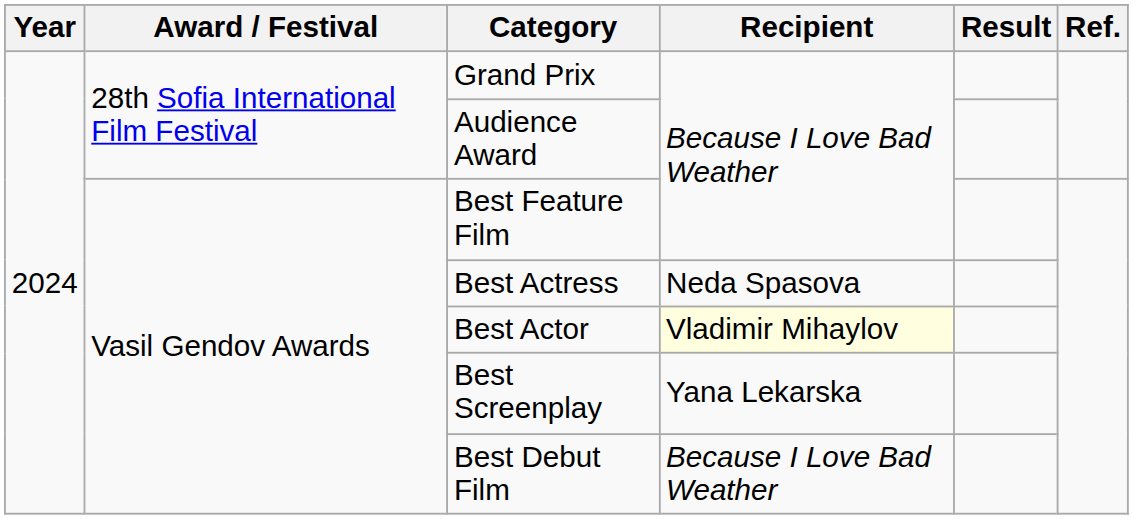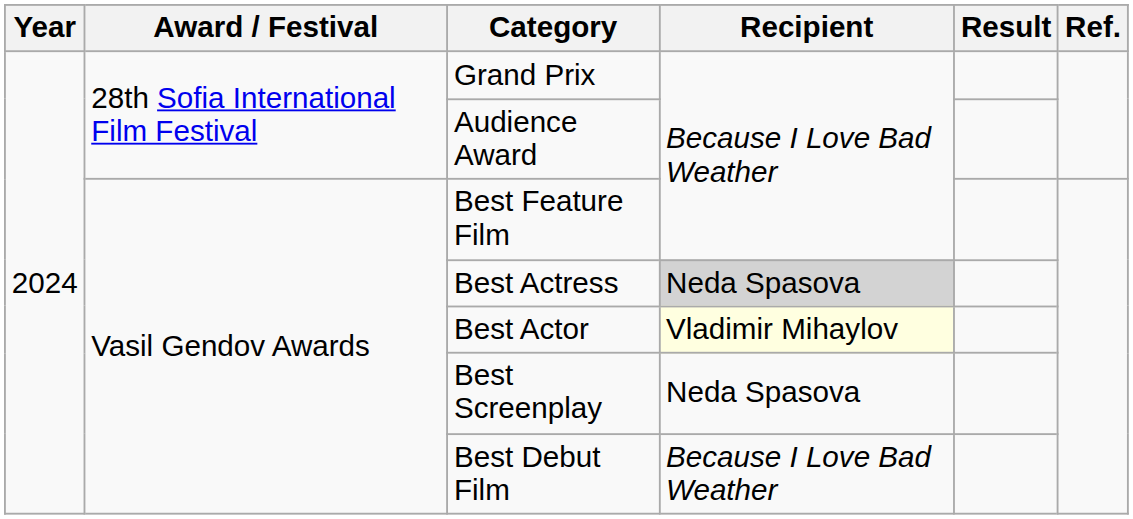Best Actress | Recipient: no background -> lightgrey background
Best Screenplay | Recipient: Yana Lekarska -> Neda Spasova
